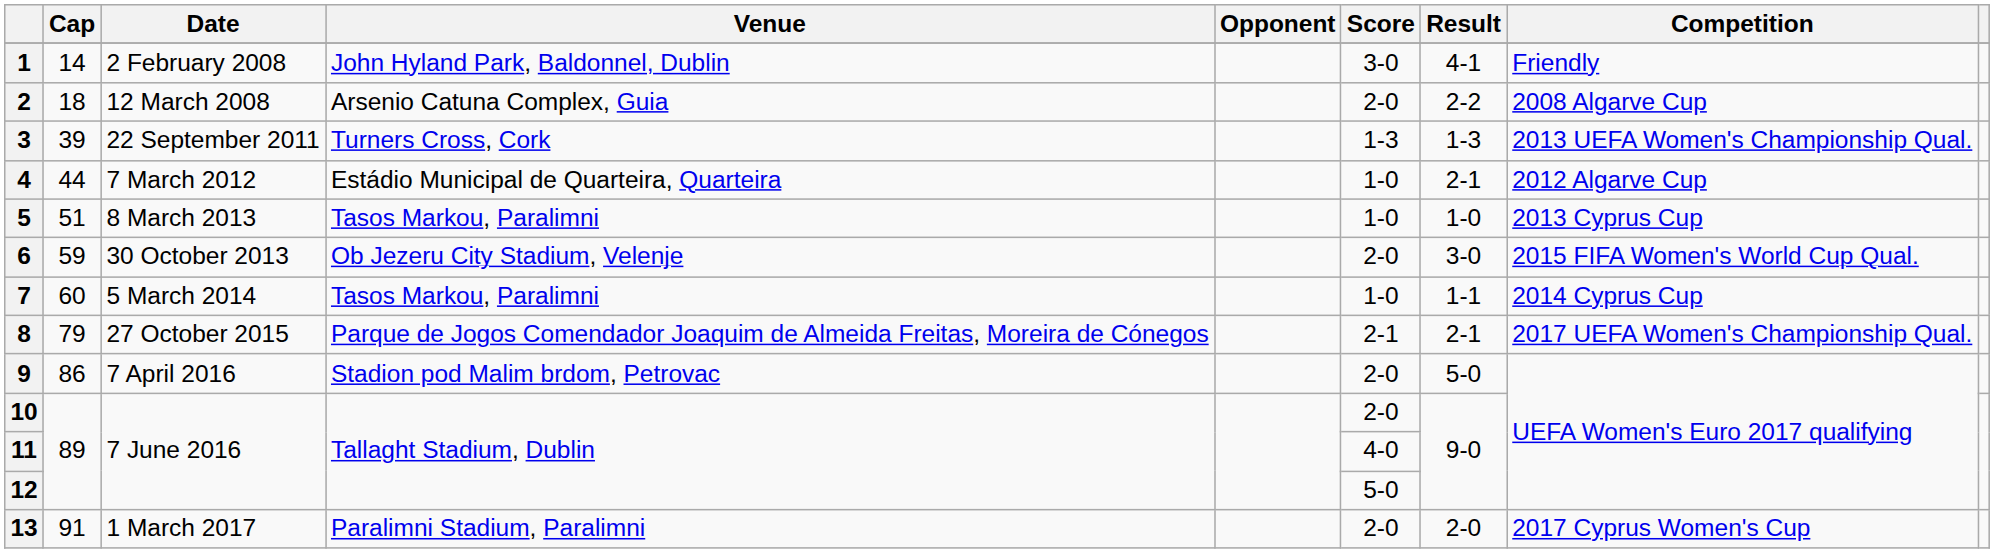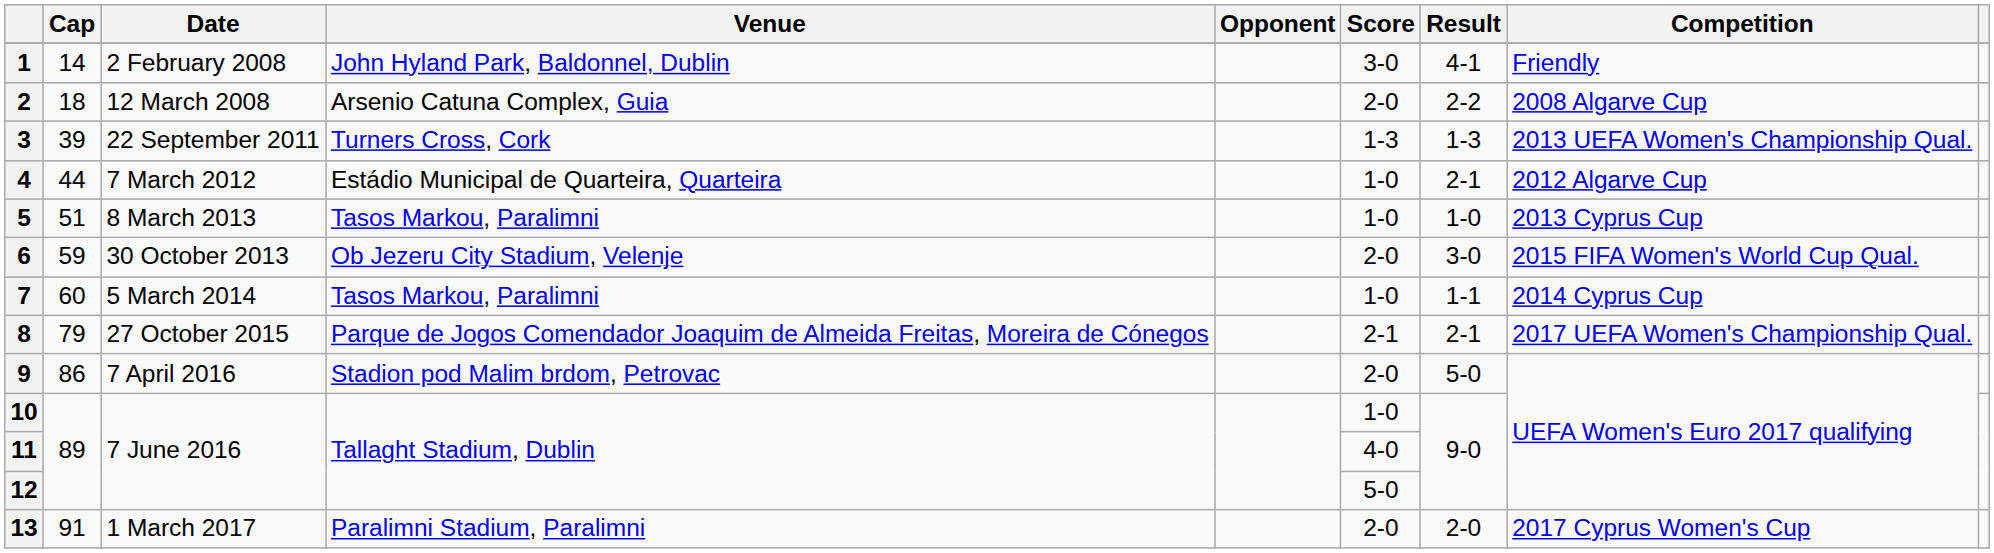10 | Score: 2-0 -> 1-0
